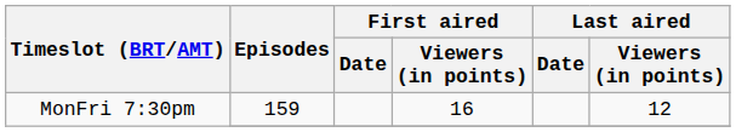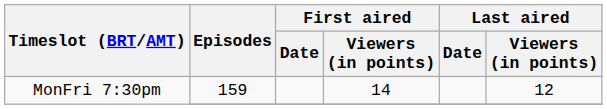MonFri 7:30pm / 159 | First aired / Viewers (in points): 16 -> 14
